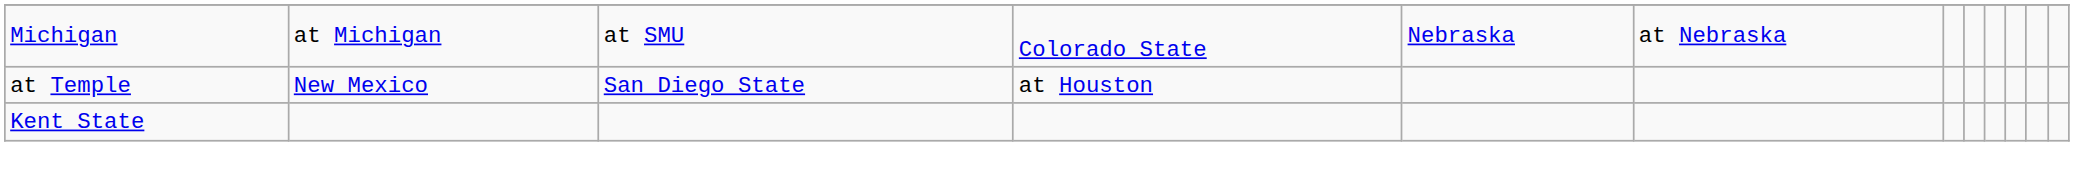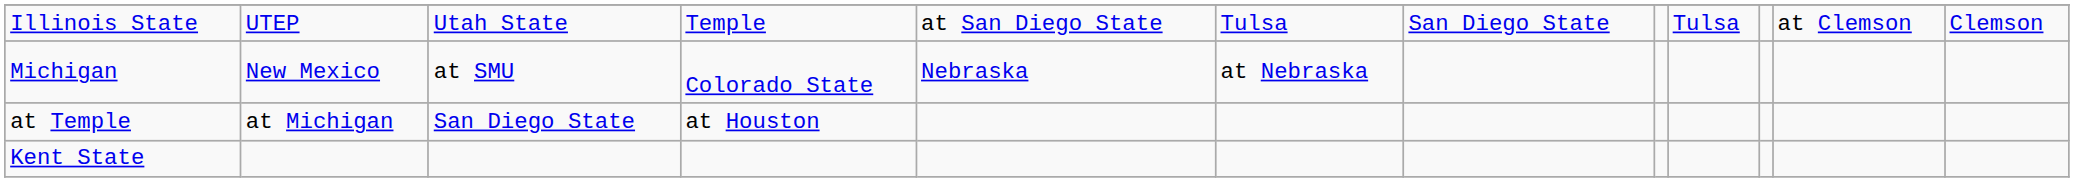+ row: Illinois State | UTEP | Utah State | Temple | at San Diego State | Tulsa | San Diego State | Tulsa | at Clemson | Clemson
Michigan | column 2: at Michigan -> New Mexico
at Temple | column 2: New Mexico -> at Michigan
